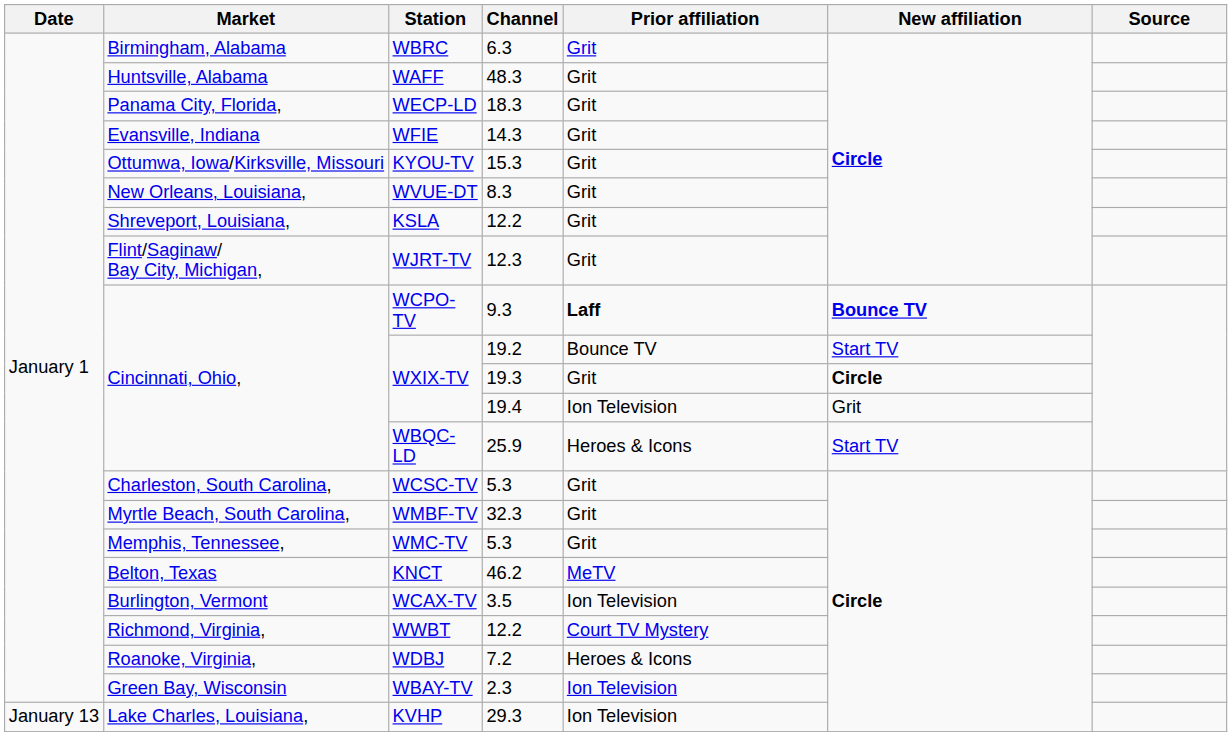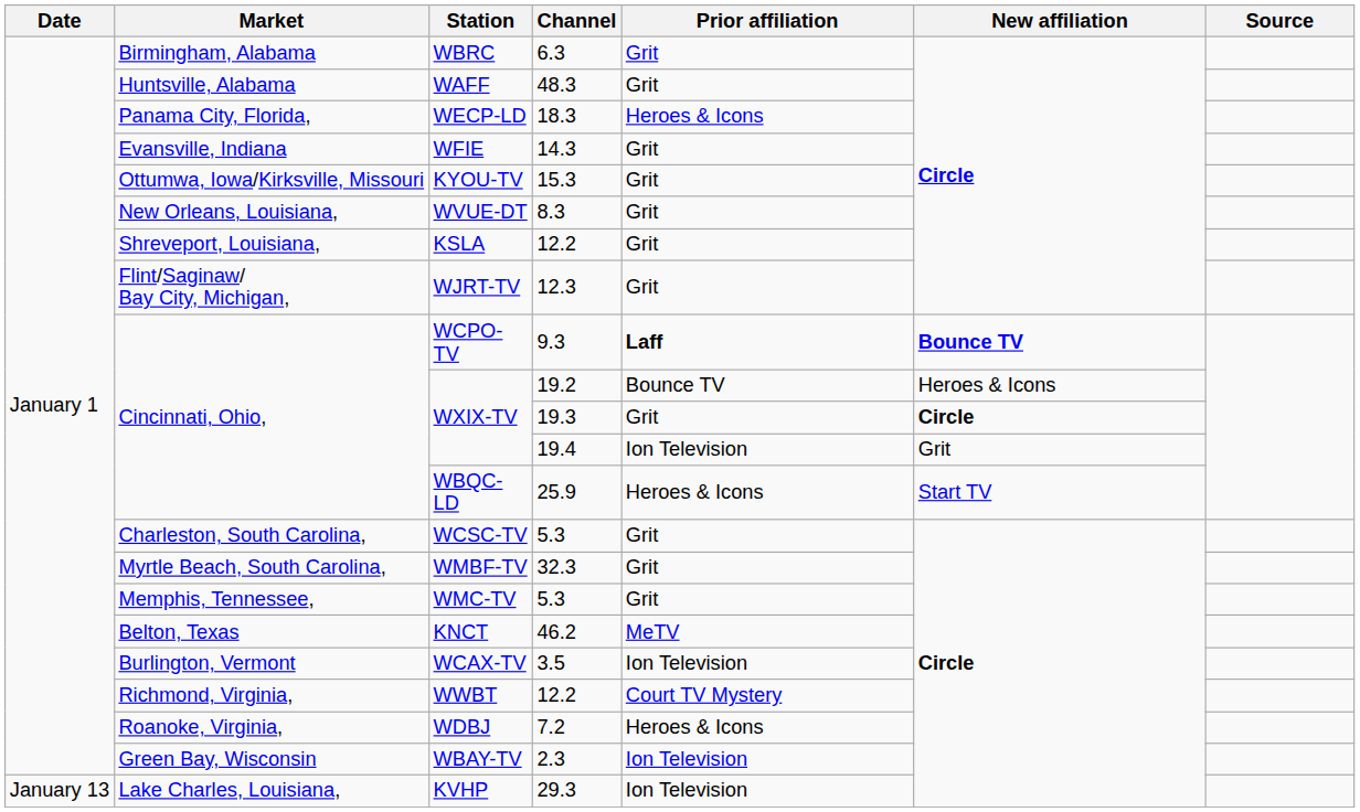WECP-LD | Prior affiliation: Grit -> Heroes & Icons
WXIX-TV / 19.2 | New affiliation: Start TV -> Heroes & Icons
